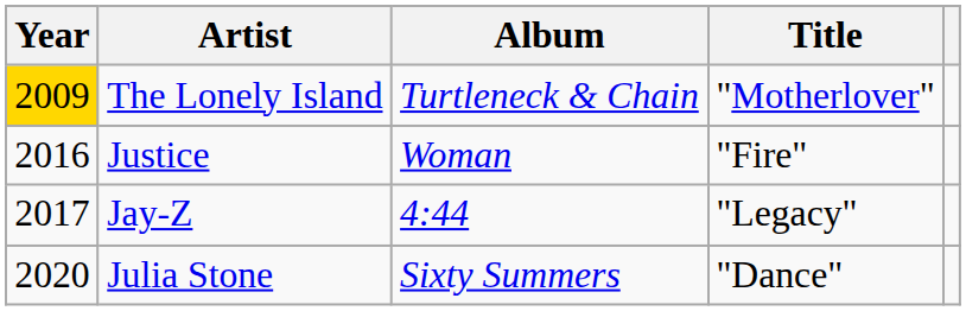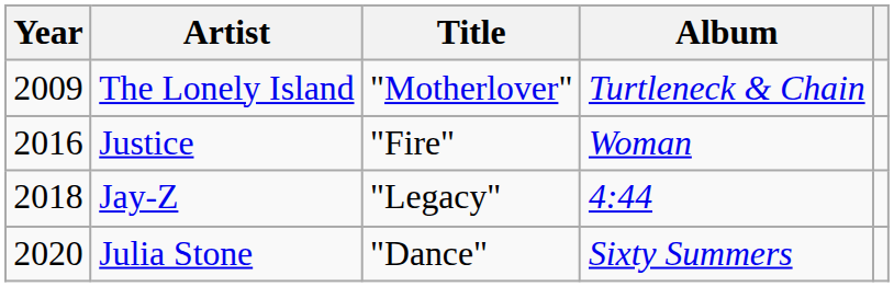columns swapped: Title <-> Album
The Lonely Island | Year: gold background -> no background
Jay-Z | Year: 2017 -> 2018
